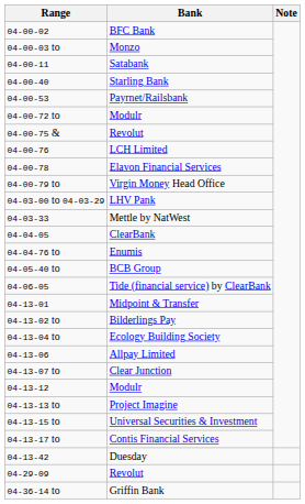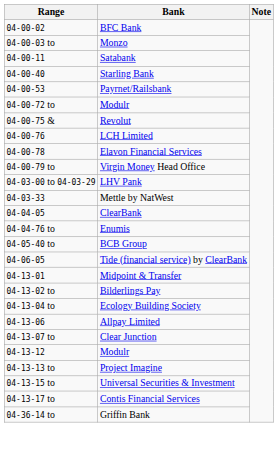- row: 04-13-42 | Duesday
- row: 04-29-09 | Revolut
